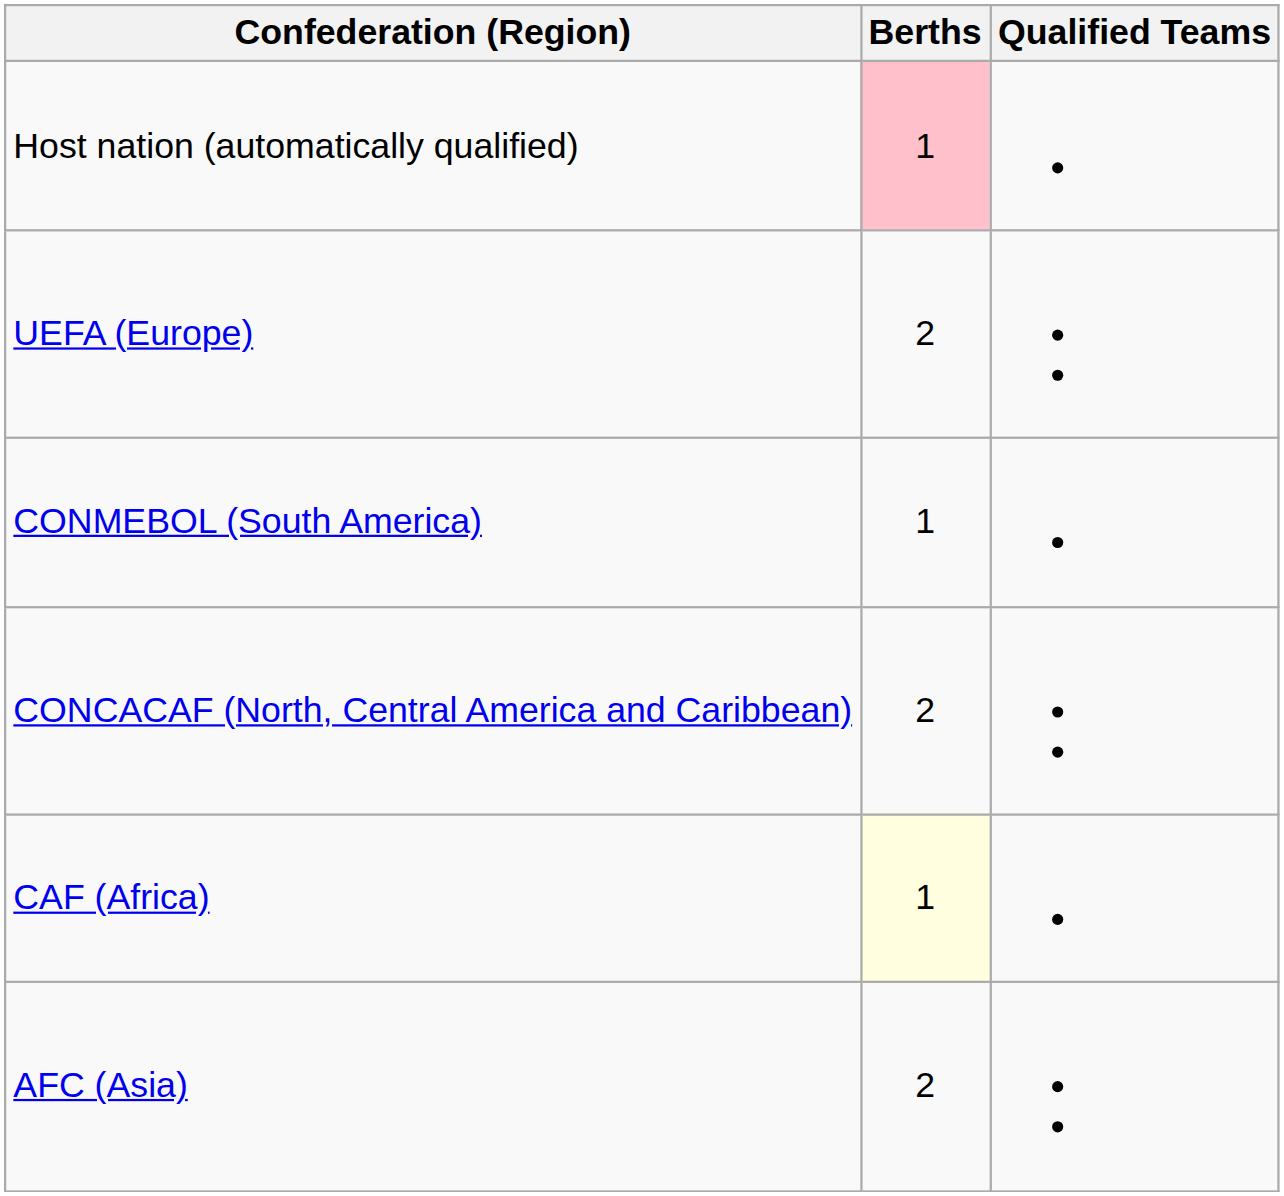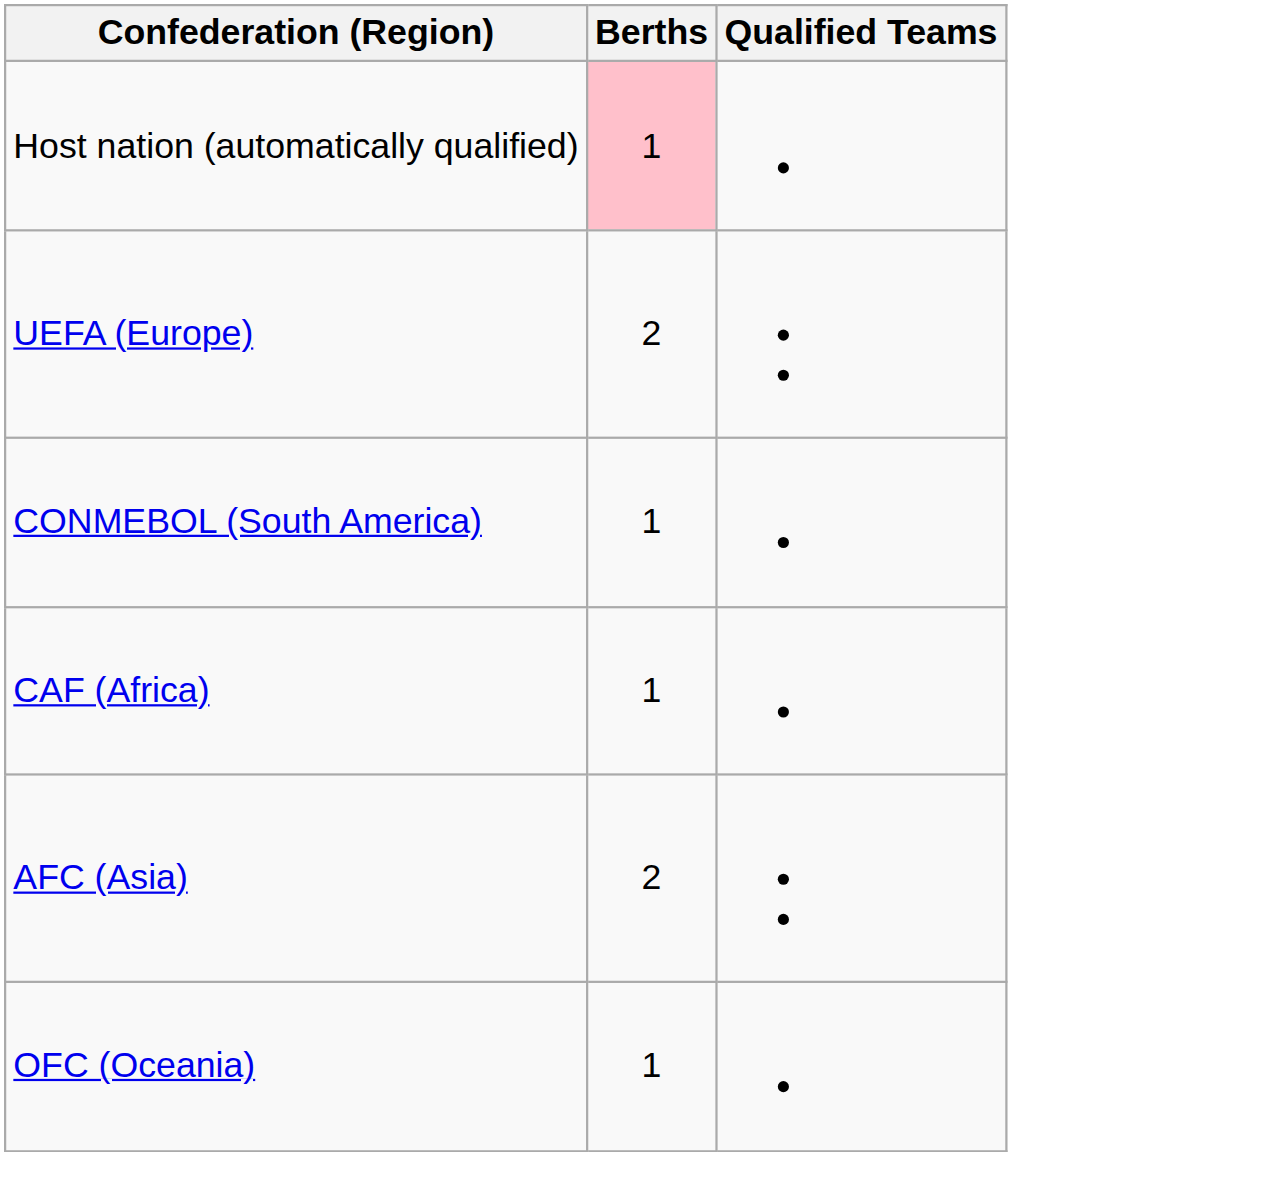- row: CONCACAF (North, Central America and Caribbean) | 2
CAF (Africa) | Berths: lightyellow background -> no background
+ row: OFC (Oceania) | 1
